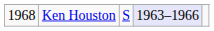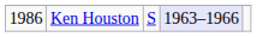Ken Houston | column 1: 1968 -> 1986
